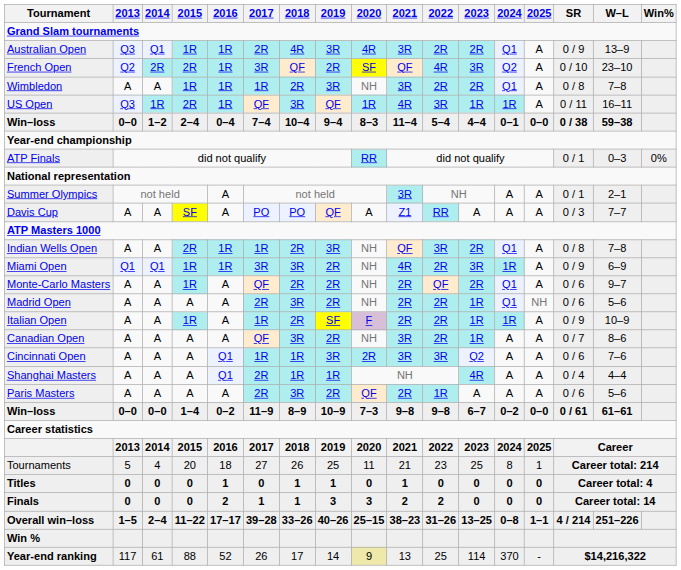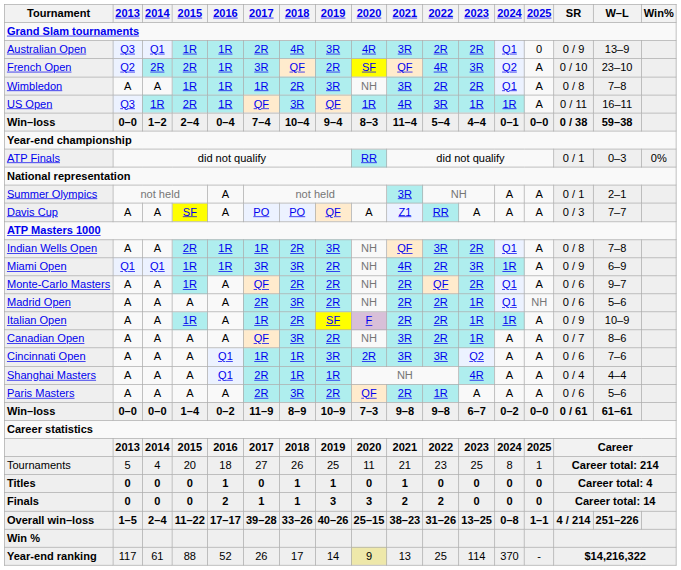Australian Open | 2025: A -> 0
